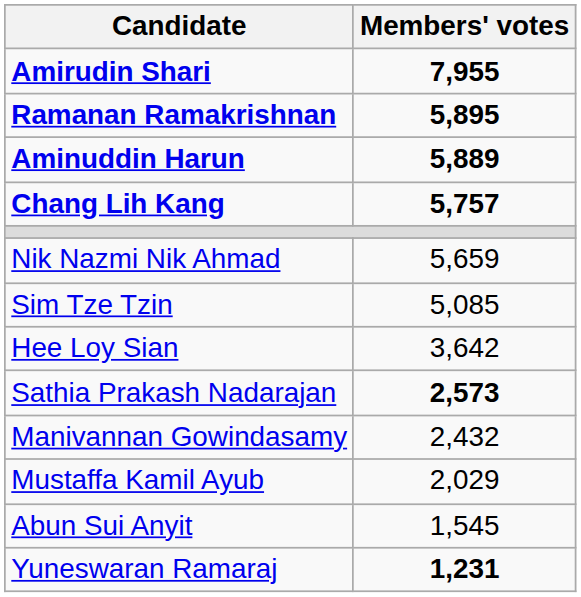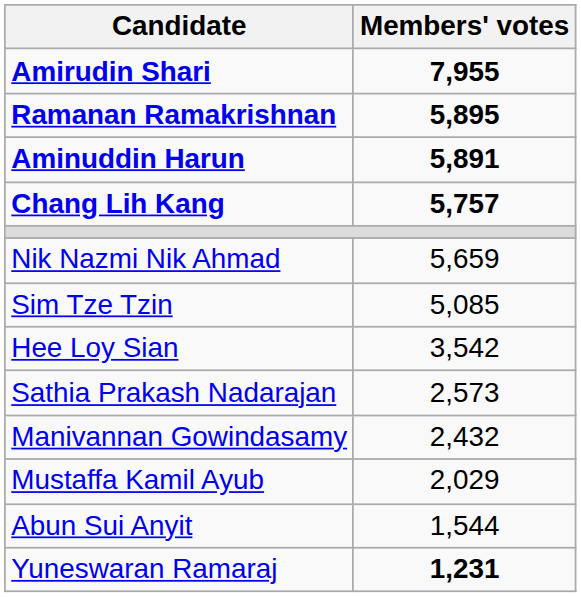Aminuddin Harun | Members' votes: 5,889 -> 5,891
Hee Loy Sian | Members' votes: 3,642 -> 3,542
Sathia Prakash Nadarajan | Members' votes: bold -> normal
Abun Sui Anyit | Members' votes: 1,545 -> 1,544
